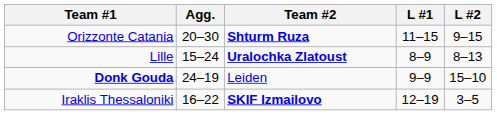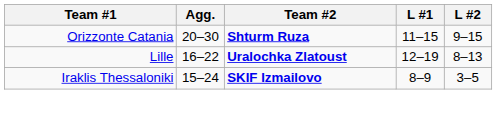Lille | Agg.: 15–24 -> 16–22
Lille | L #1: 8–9 -> 12–19
- row: Donk Gouda | 24–19 | Leiden | 9–9 | 15–10
Iraklis Thessaloniki | Agg.: 16–22 -> 15–24
Iraklis Thessaloniki | L #1: 12–19 -> 8–9
